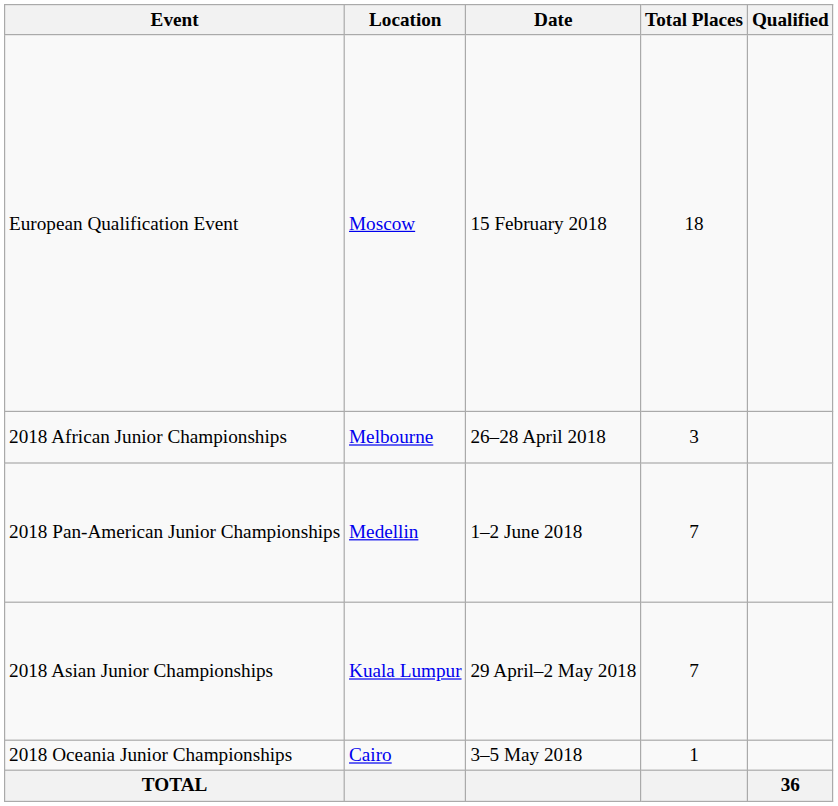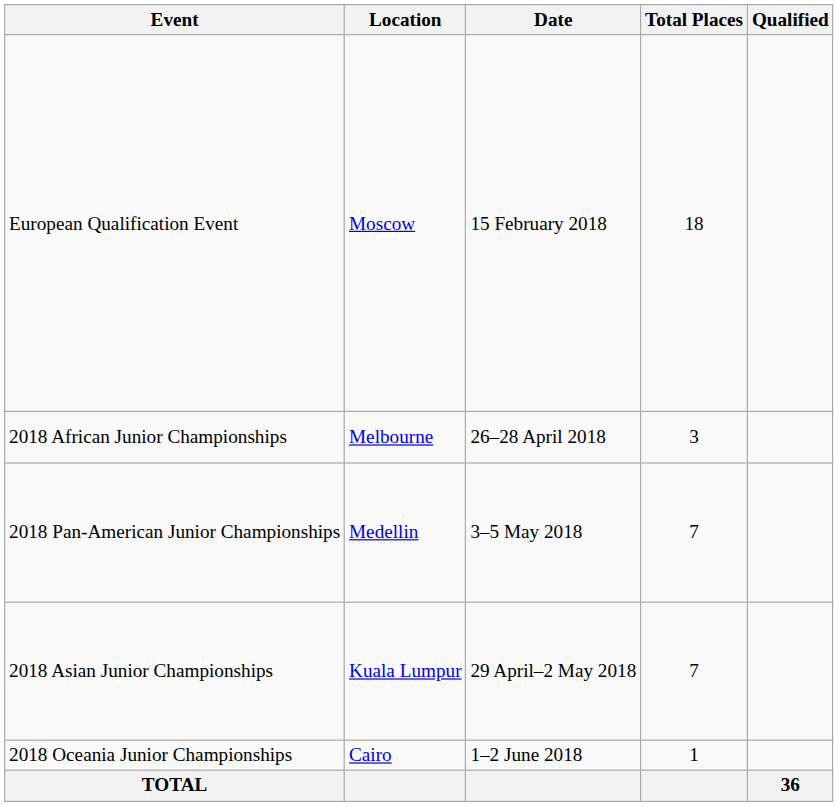2018 Pan-American Junior Championships | Date: 1–2 June 2018 -> 3–5 May 2018
2018 Oceania Junior Championships | Date: 3–5 May 2018 -> 1–2 June 2018
